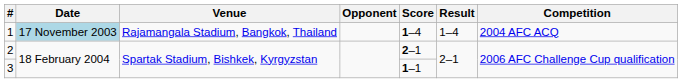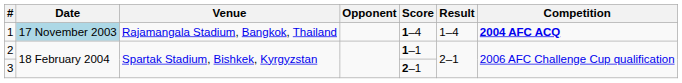1 | Competition: normal -> bold
2 | Score: 2–1 -> 1–1
3 | Score: 1–1 -> 2–1
